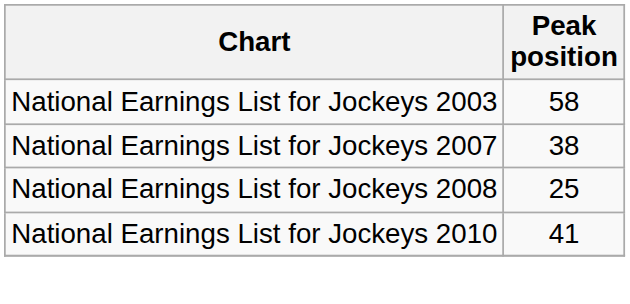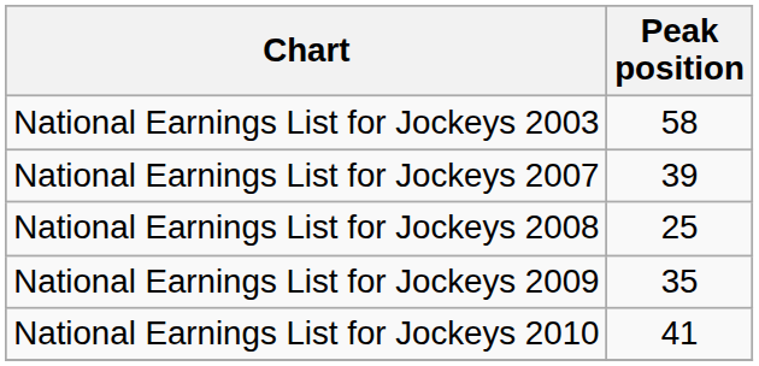National Earnings List for Jockeys 2007 | Peak position: 38 -> 39
+ row: National Earnings List for Jockeys 2009 | 35
